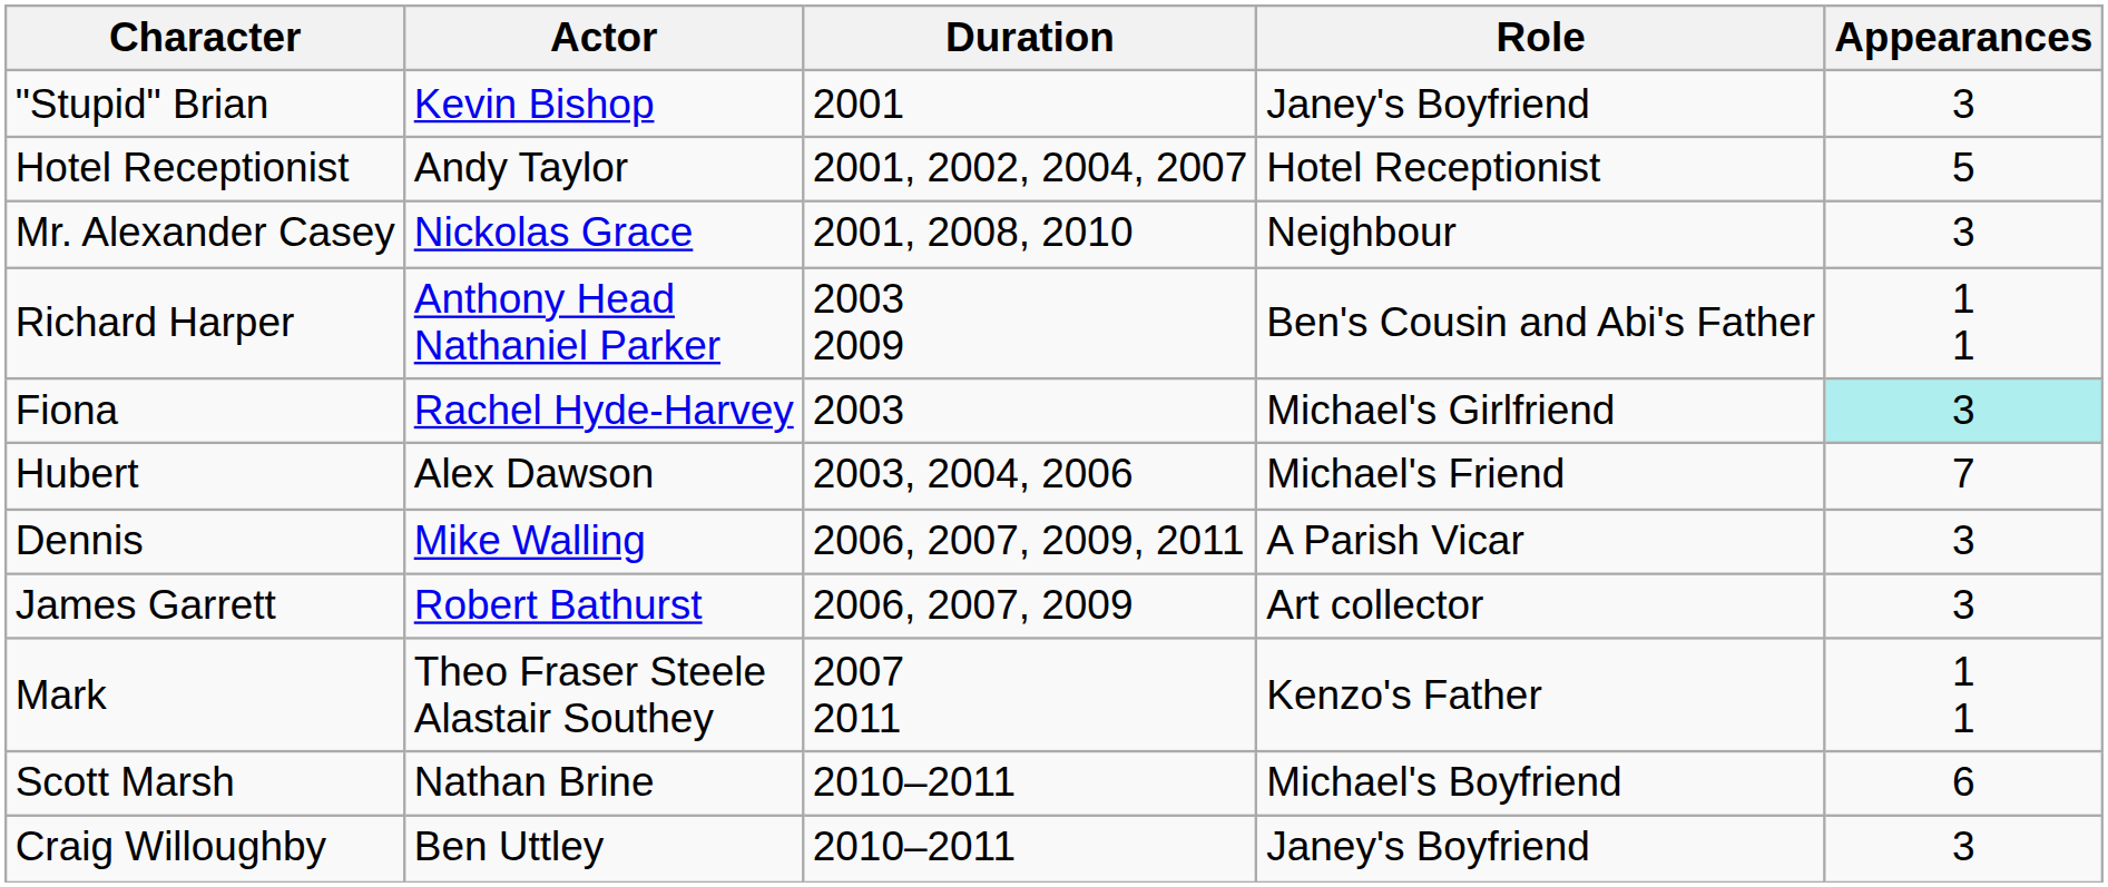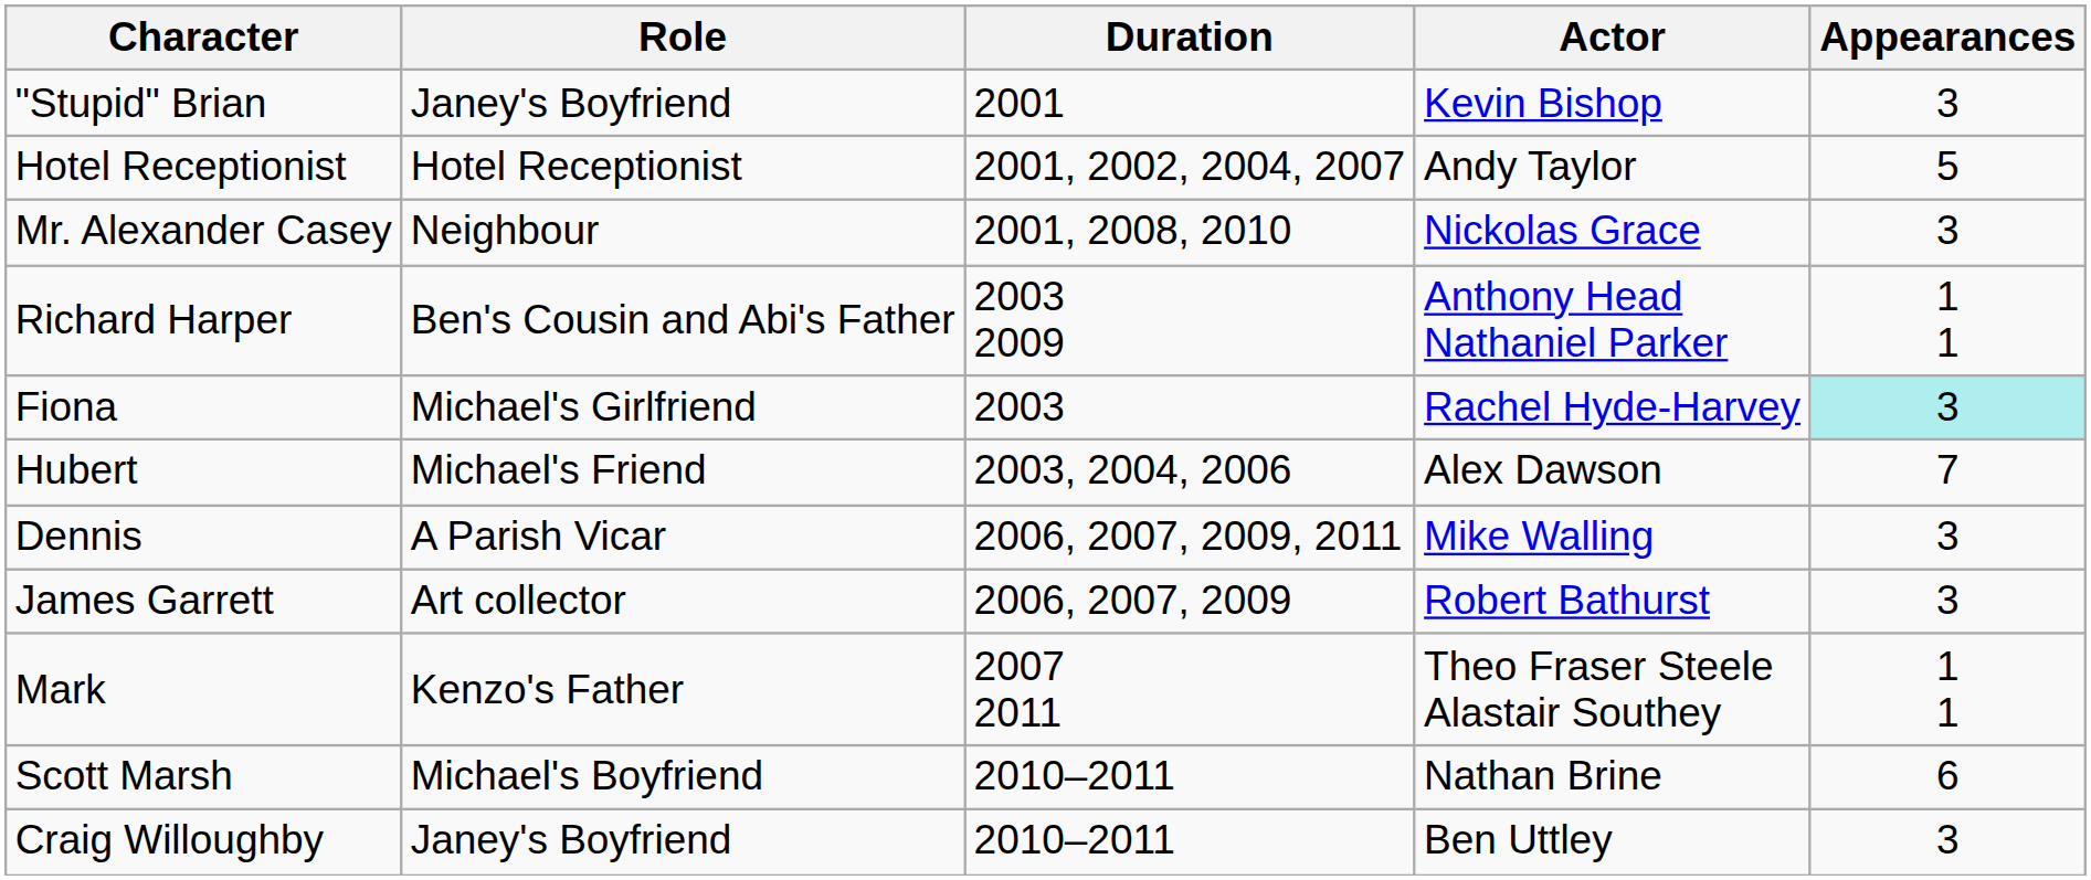columns swapped: Actor <-> Role
